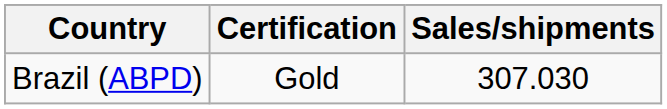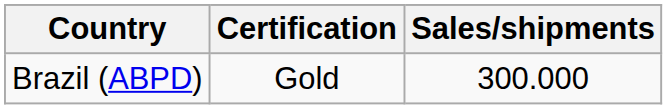Brazil (ABPD) | Sales/shipments: 307.030 -> 300.000
